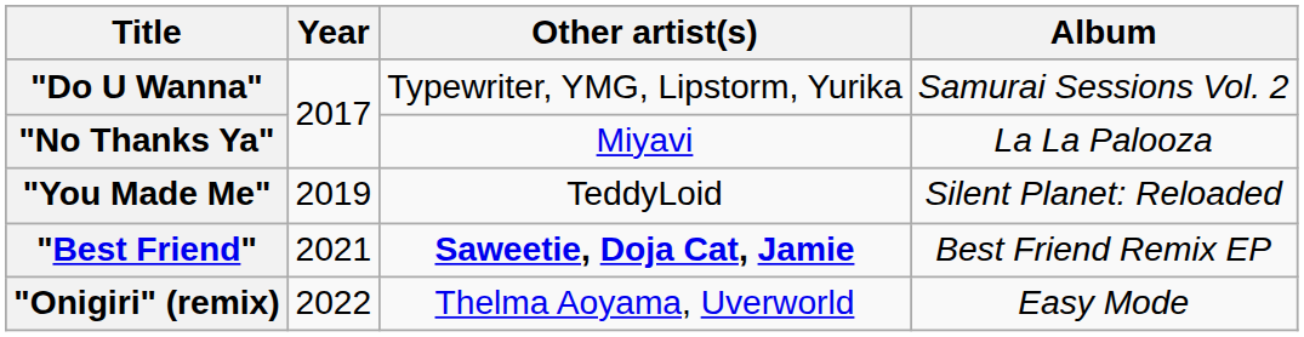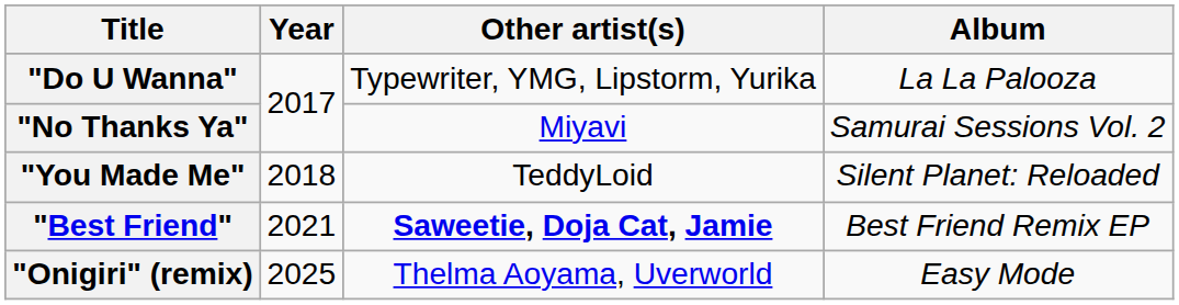"Do U Wanna" | Album: Samurai Sessions Vol. 2 -> La La Palooza
"No Thanks Ya" | Album: La La Palooza -> Samurai Sessions Vol. 2
"You Made Me" | Year: 2019 -> 2018
"Onigiri" (remix) | Year: 2022 -> 2025
